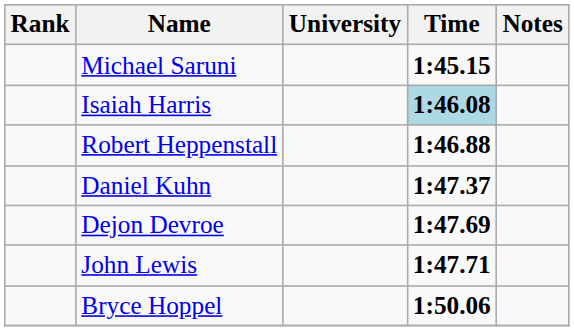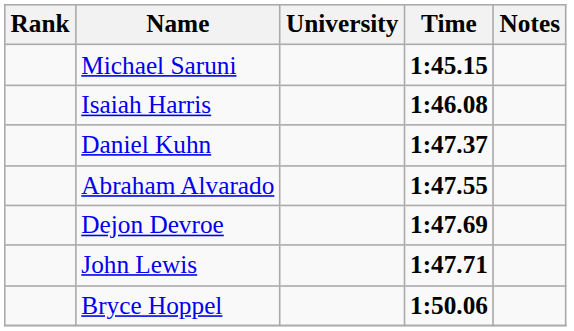Isaiah Harris | Time: lightblue background -> no background
- row: Robert Heppenstall | 1:46.88
+ row: Abraham Alvarado | 1:47.55
